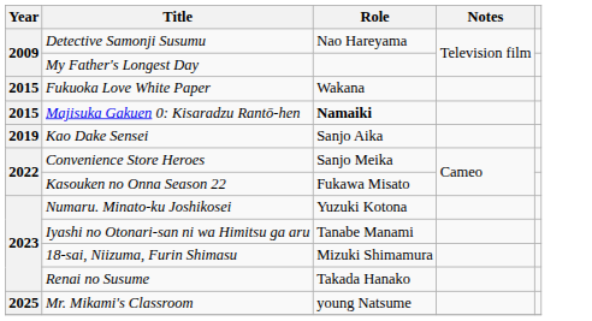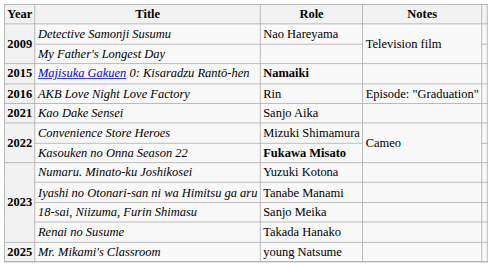- row: 2015 | Fukuoka Love White Paper | Wakana
+ row: 2016 | AKB Love Night Love Factory | Rin | Episode: "Graduation"
Kao Dake Sensei | Year: 2019 -> 2021
Convenience Store Heroes | Role: Sanjo Meika -> Mizuki Shimamura
Kasouken no Onna Season 22 | Role: normal -> bold
18-sai, Niizuma, Furin Shimasu | Role: Mizuki Shimamura -> Sanjo Meika
